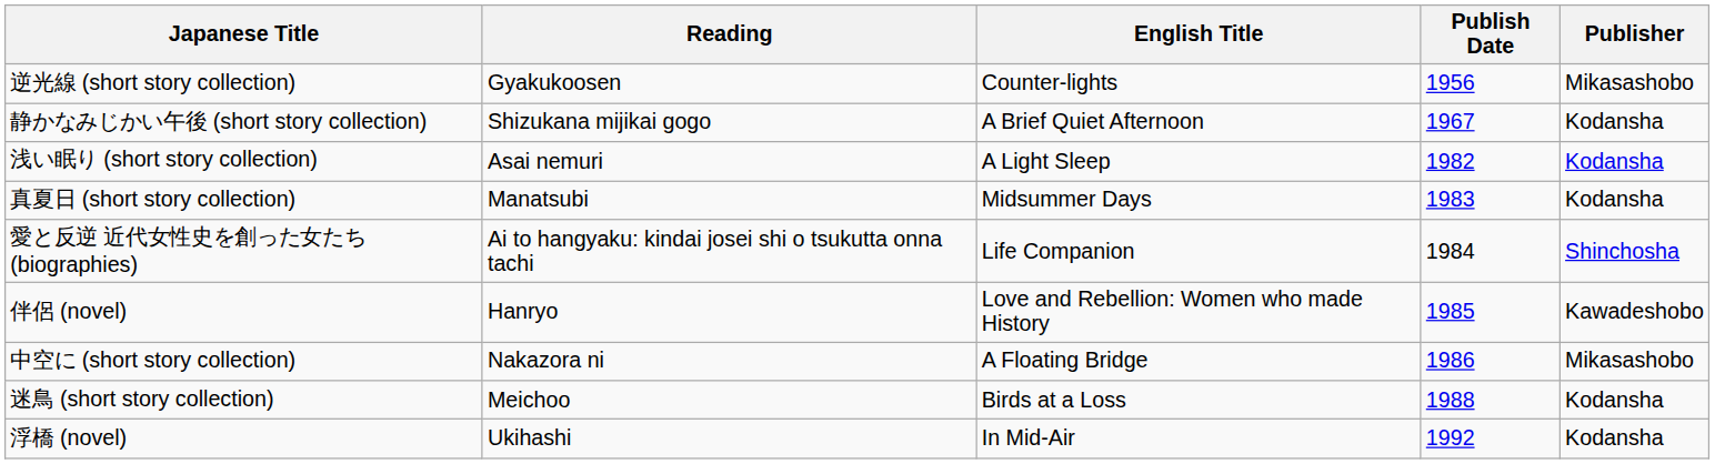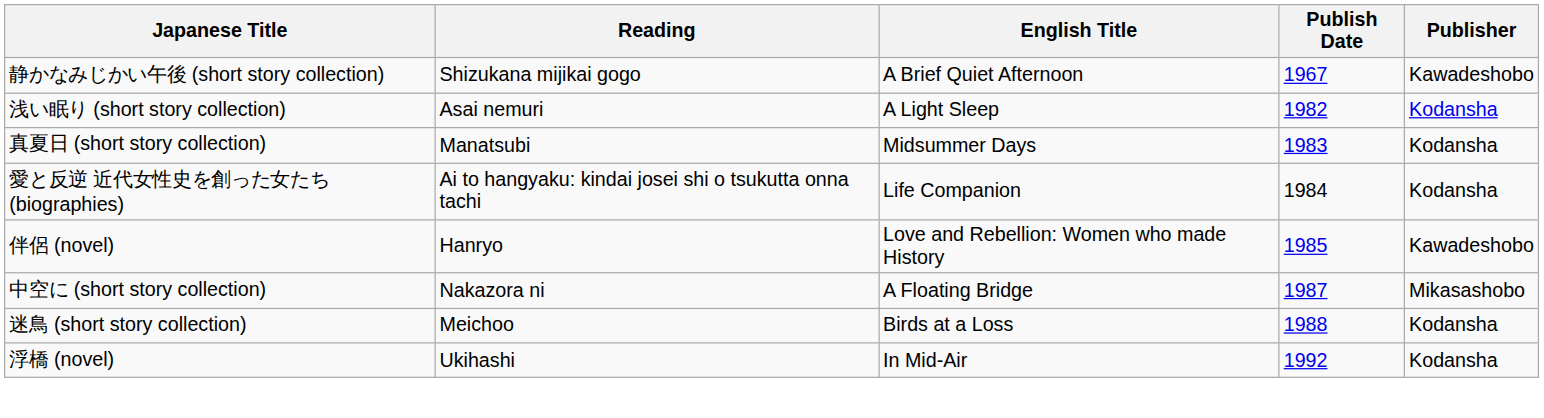- row: 逆光線 (short story collection) | Gyakukoosen | Counter-lights | 1956 | Mikasashobo
静かなみじかい午後 (short story collection) | Publisher: Kodansha -> Kawadeshobo
愛と反逆 近代女性史を創った女たち (biographies) | Publisher: Shinchosha -> Kodansha
中空に (short story collection) | Publish Date: 1986 -> 1987
